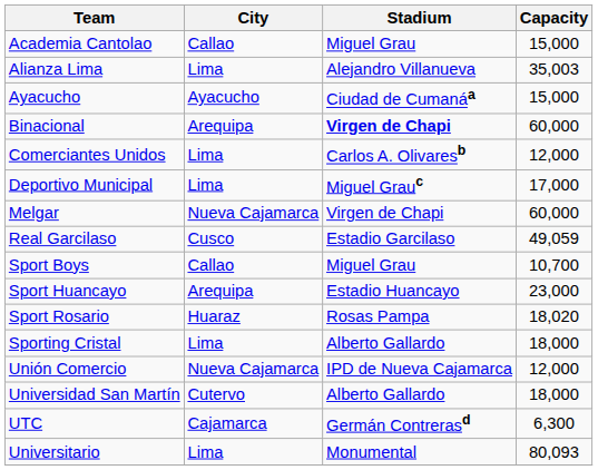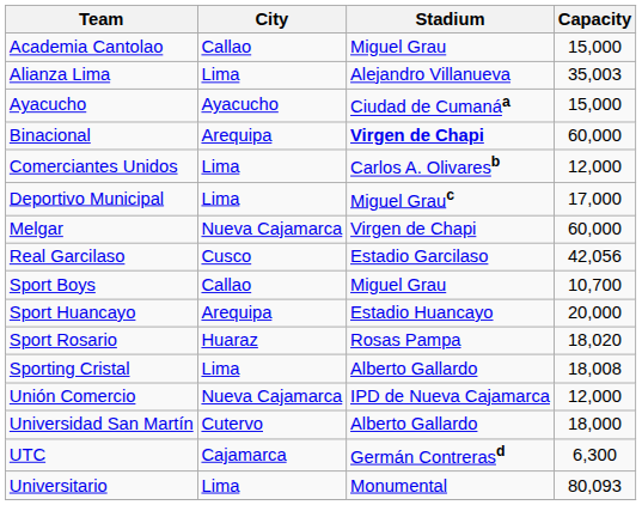Real Garcilaso | Capacity: 49,059 -> 42,056
Sport Huancayo | Capacity: 23,000 -> 20,000
Sporting Cristal | Capacity: 18,000 -> 18,008
